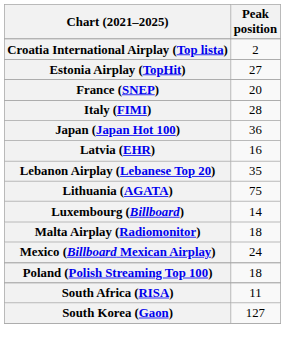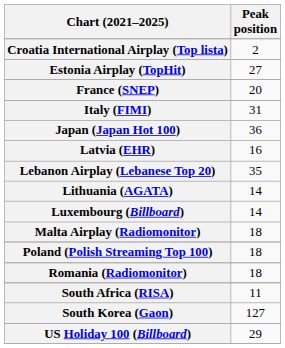Italy (FIMI) | Peak position: 28 -> 31
Lithuania (AGATA) | Peak position: 75 -> 14
- row: Mexico (Billboard Mexican Airplay) | 24
+ row: Romania (Radiomonitor) | 18
+ row: US Holiday 100 (Billboard) | 29
